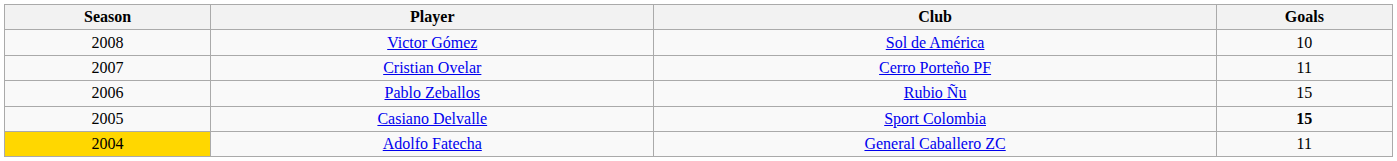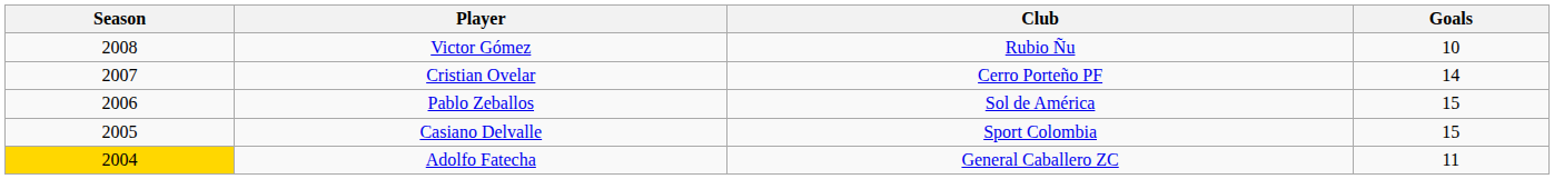Victor Gómez | Club: Sol de América -> Rubio Ñu
Cristian Ovelar | Goals: 11 -> 14
Pablo Zeballos | Club: Rubio Ñu -> Sol de América
Casiano Delvalle | Goals: bold -> normal
